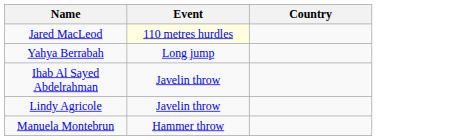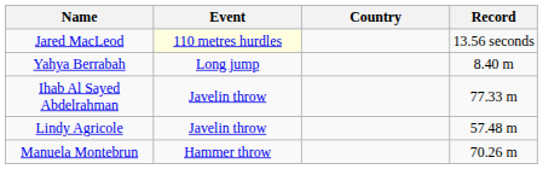+ column: Record | 13.56 seconds | 8.40 m | 77.33 m | 57.48 m | 70.26 m
